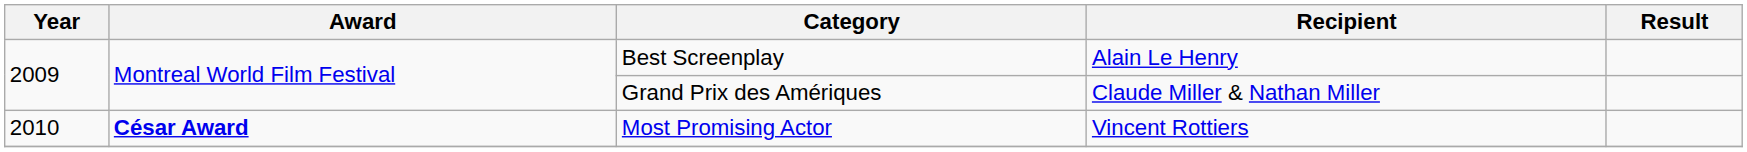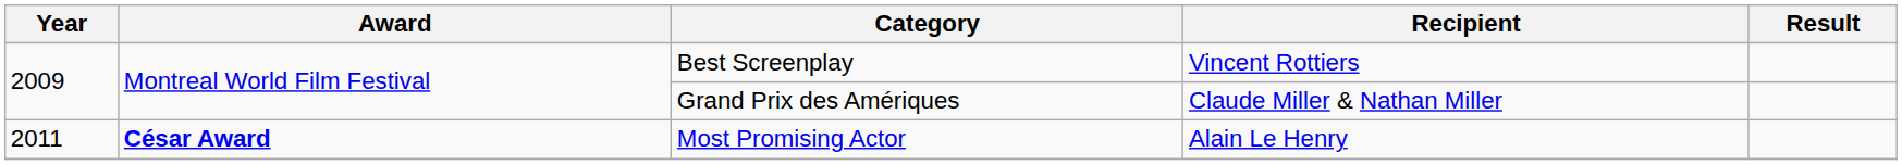Best Screenplay | Recipient: Alain Le Henry -> Vincent Rottiers
Most Promising Actor | Year: 2010 -> 2011
Most Promising Actor | Recipient: Vincent Rottiers -> Alain Le Henry
